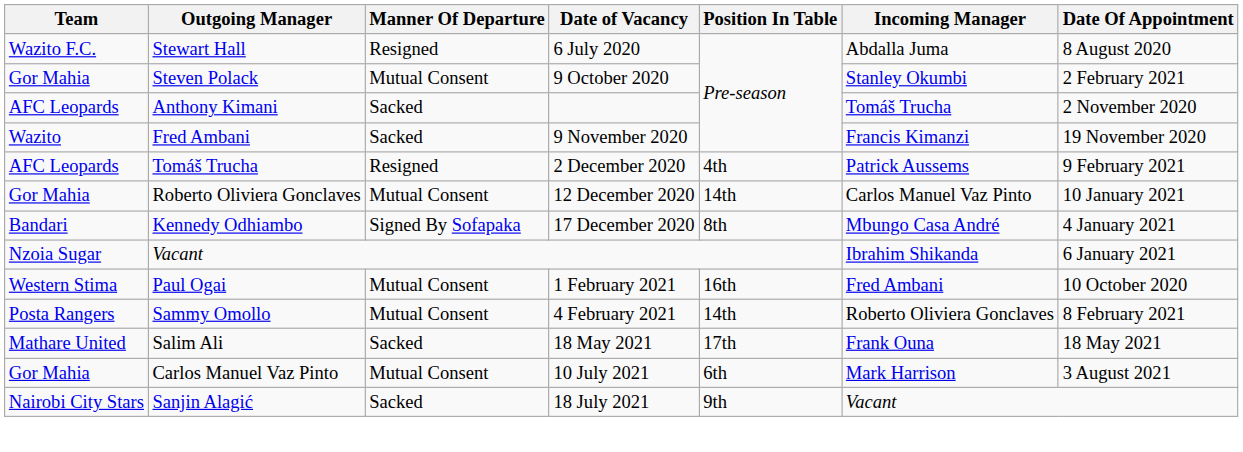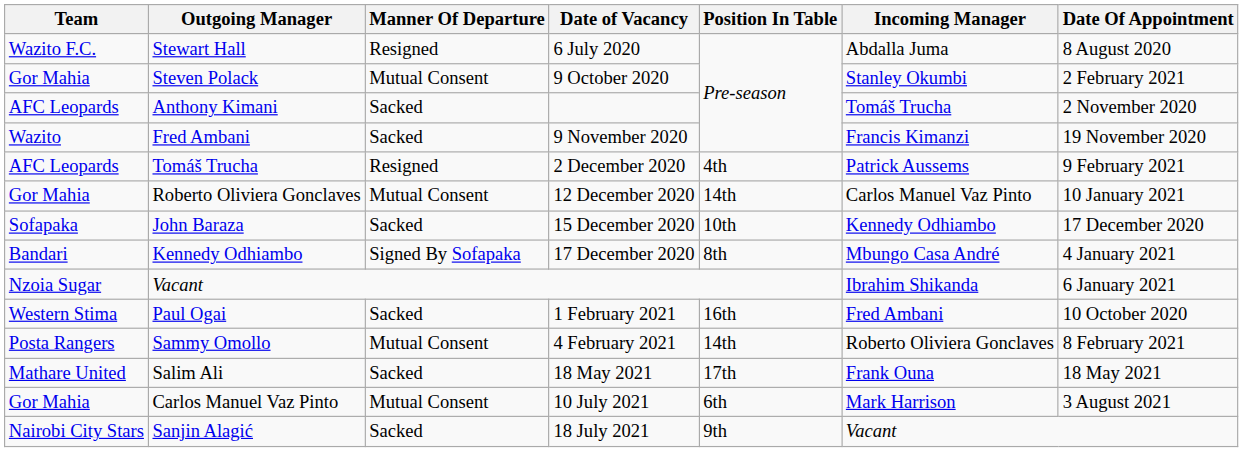+ row: Sofapaka | John Baraza | Sacked | 15 December 2020 | 10th | Kennedy Odhiambo | 17 December 2020
Paul Ogai | Manner Of Departure: Mutual Consent -> Sacked
